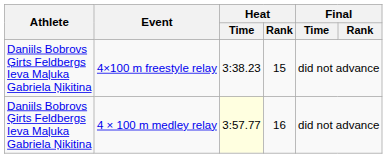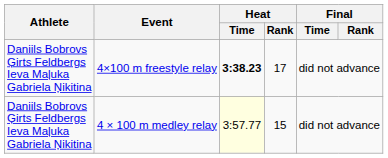4×100 m freestyle relay | Heat / Time: normal -> bold
4×100 m freestyle relay | Heat / Rank: 15 -> 17
4 × 100 m medley relay | Heat / Rank: 16 -> 15
